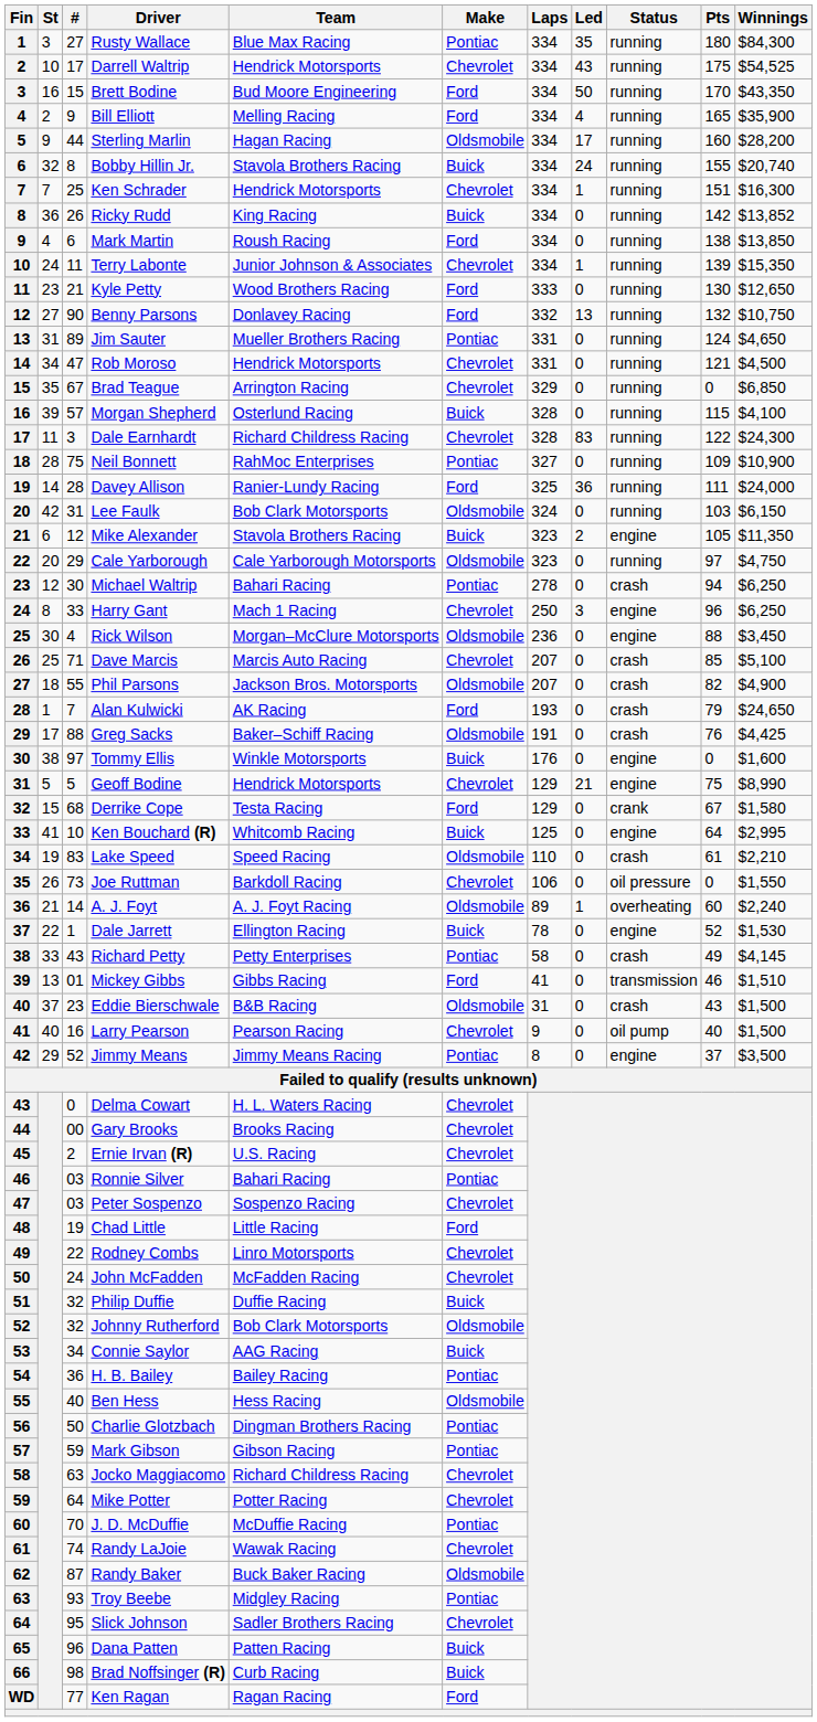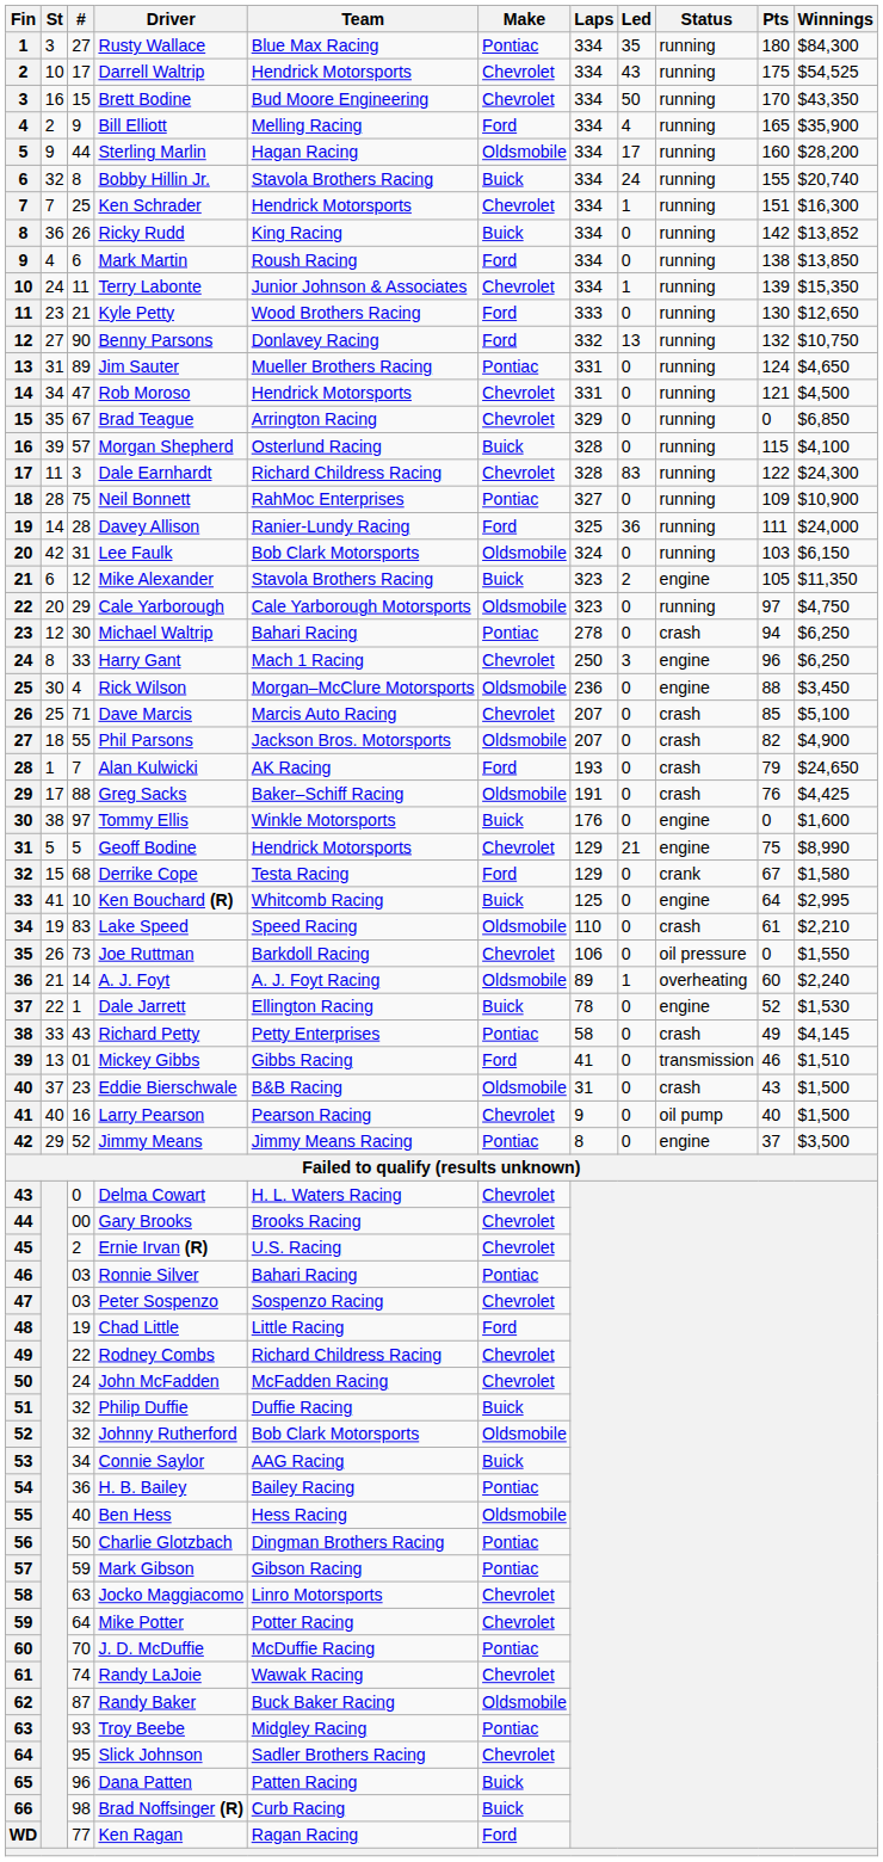Brett Bodine | Make: Ford -> Chevrolet
Rodney Combs | Team: Linro Motorsports -> Richard Childress Racing
Jocko Maggiacomo | Team: Richard Childress Racing -> Linro Motorsports
